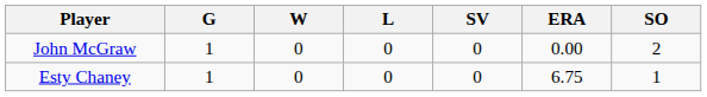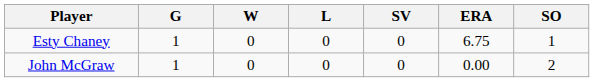rows swapped: Esty Chaney <-> John McGraw
